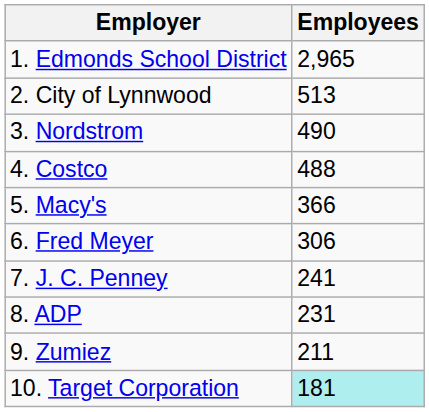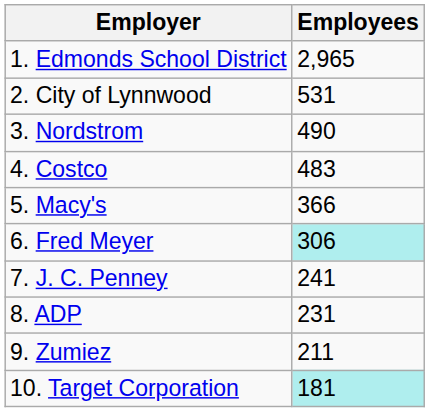2. City of Lynnwood | Employees: 513 -> 531
4. Costco | Employees: 488 -> 483
6. Fred Meyer | Employees: no background -> paleturquoise background
